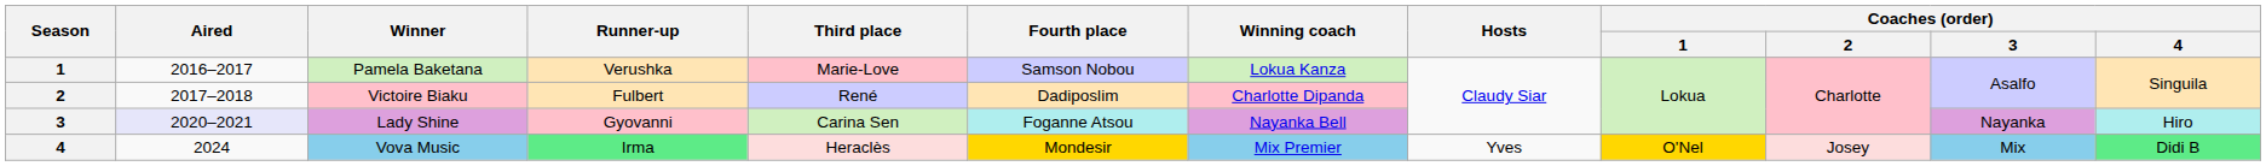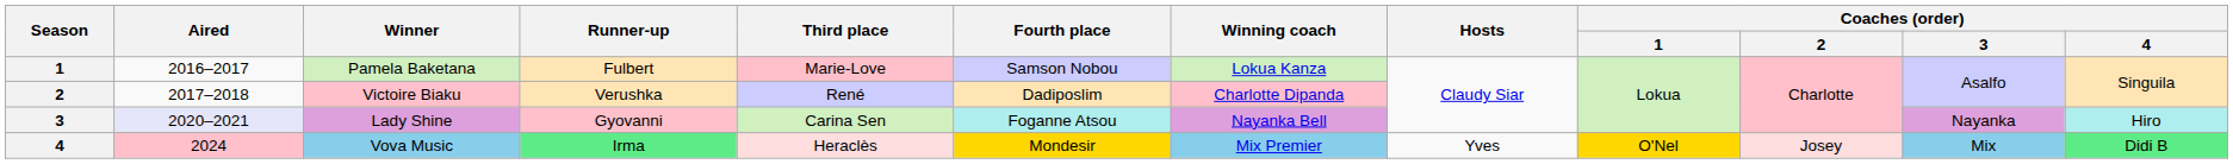Pamela Baketana | Runner-up: Verushka -> Fulbert
Victoire Biaku | Runner-up: Fulbert -> Verushka
Vova Music | Aired: no background -> pink background
